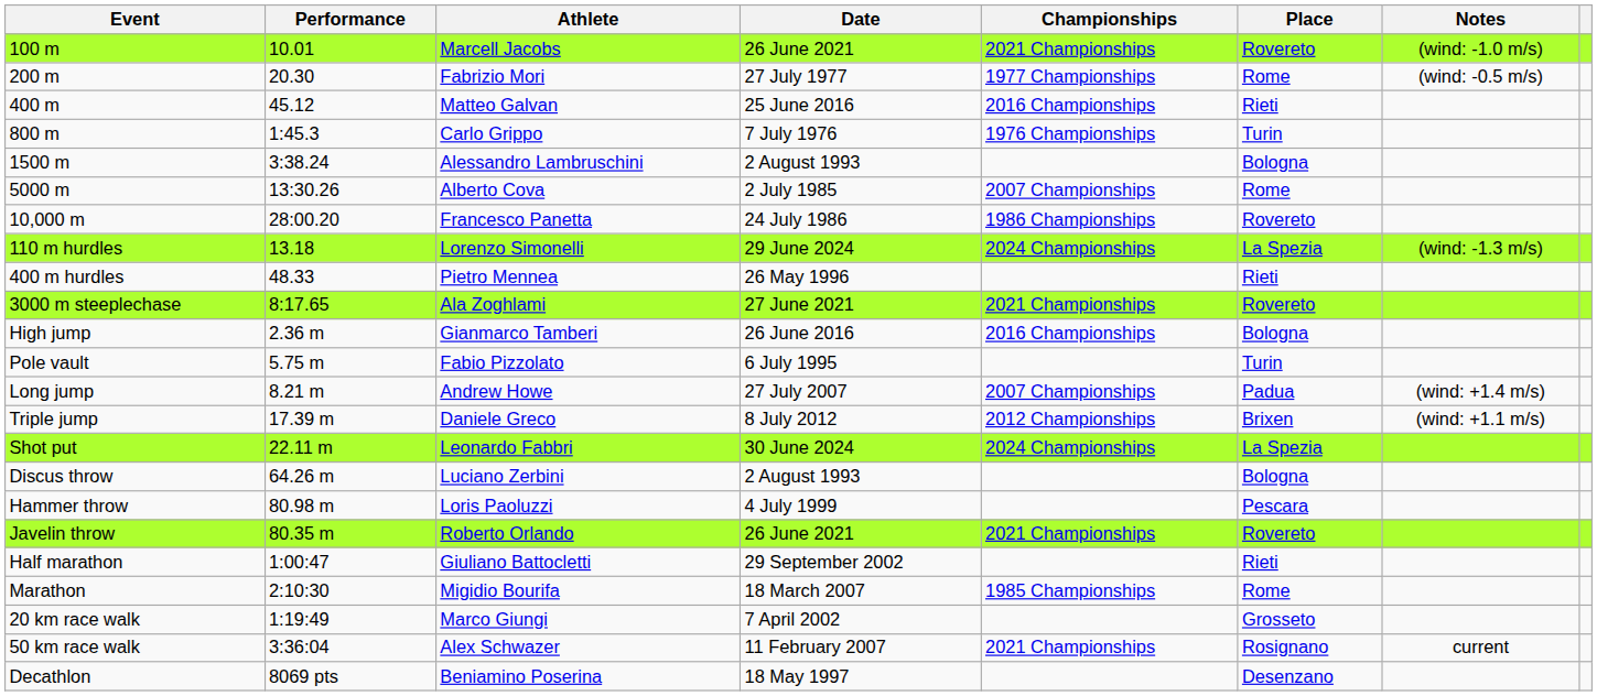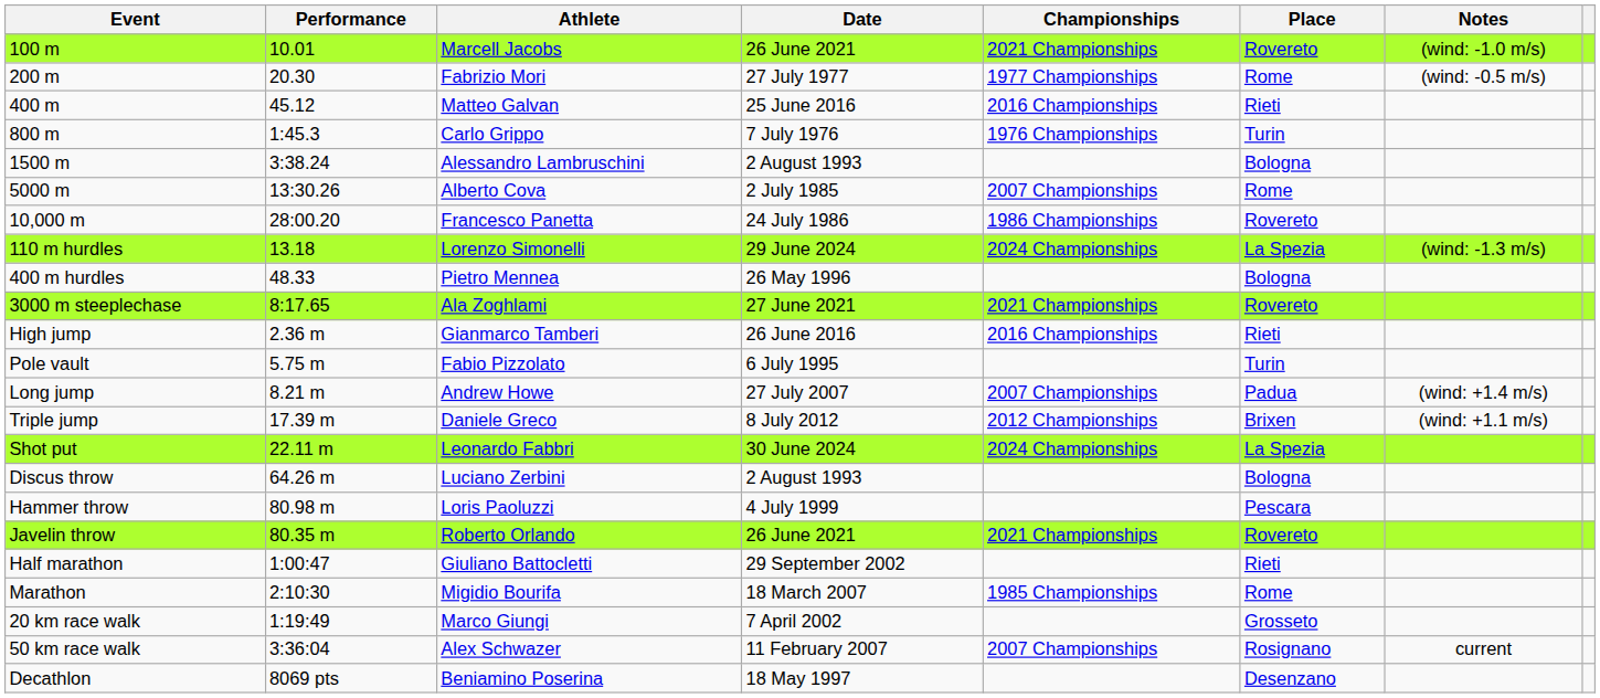400 m hurdles | Place: Rieti -> Bologna
High jump | Place: Bologna -> Rieti
50 km race walk | Championships: 2021 Championships -> 2007 Championships
